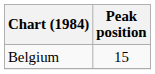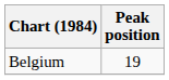Belgium | Peak position: 15 -> 19
